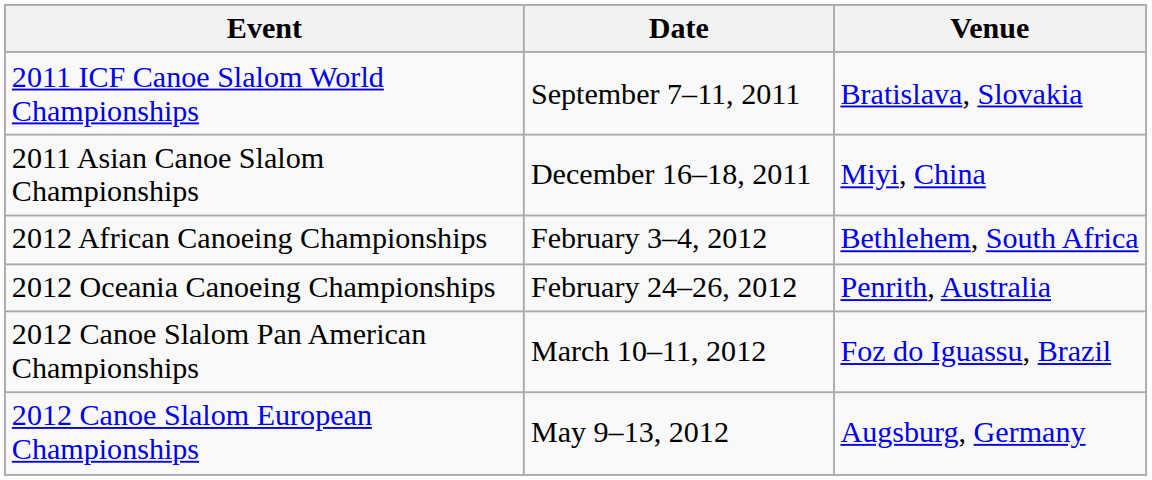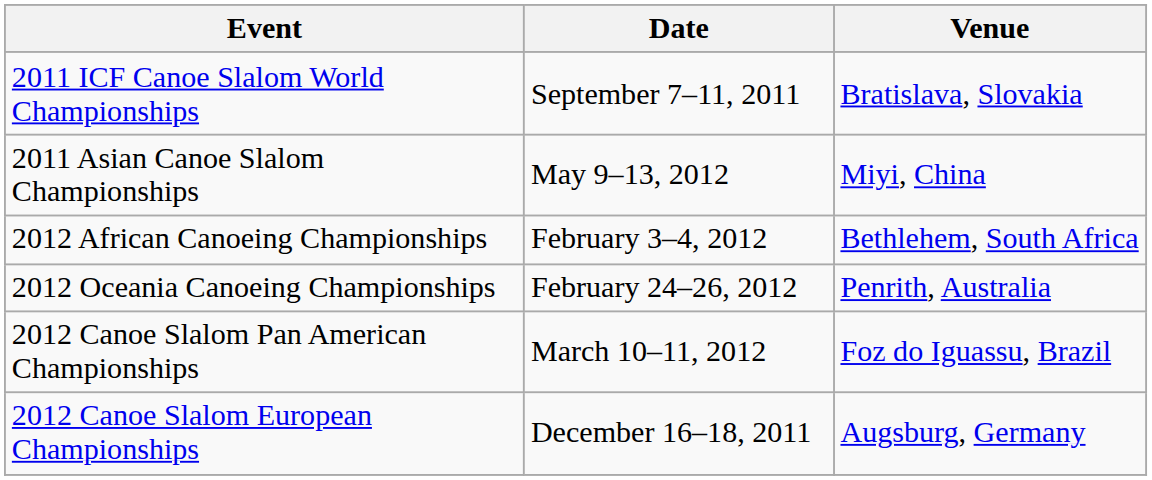2011 Asian Canoe Slalom Championships | Date: December 16–18, 2011 -> May 9–13, 2012
2012 Canoe Slalom European Championships | Date: May 9–13, 2012 -> December 16–18, 2011
